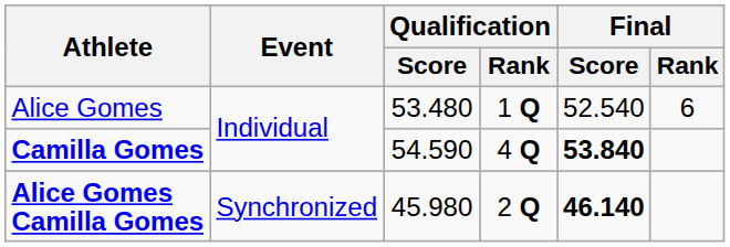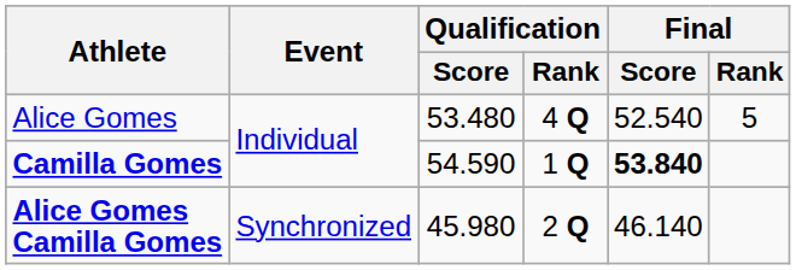Alice Gomes | Qualification / Rank: 1 Q -> 4 Q
Alice Gomes | Final / Rank: 6 -> 5
Camilla Gomes | Qualification / Rank: 4 Q -> 1 Q
Alice Gomes Camilla Gomes | Final / Score: bold -> normal
